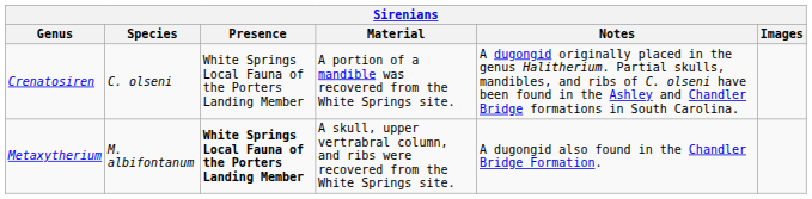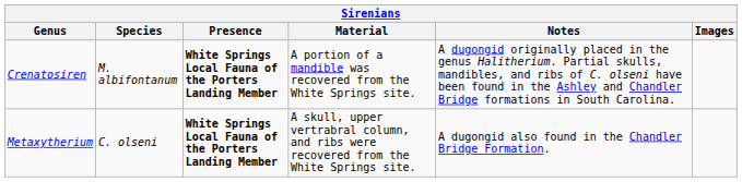Crenatosiren | Species: C. olseni -> M. albifontanum
Crenatosiren | Presence: normal -> bold
Metaxytherium | Species: M. albifontanum -> C. olseni
